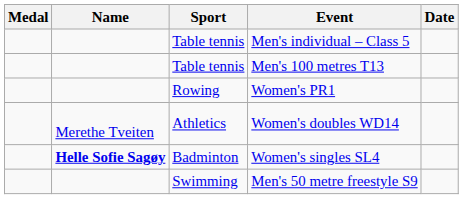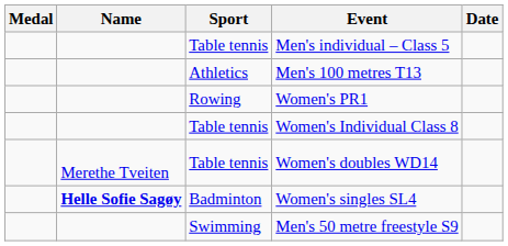Men's 100 metres T13 | Sport: Table tennis -> Athletics
+ row: Table tennis | Women's Individual Class 8
Women's doubles WD14 | Sport: Athletics -> Table tennis
